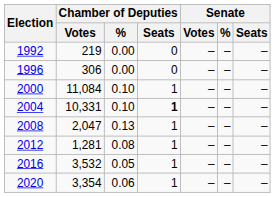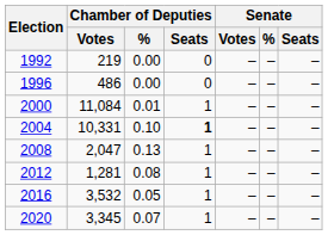1996 | Chamber of Deputies / Votes: 306 -> 486
2000 | Chamber of Deputies / %: 0.10 -> 0.01
2020 | Chamber of Deputies / Votes: 3,354 -> 3,345
2020 | Chamber of Deputies / %: 0.06 -> 0.07
